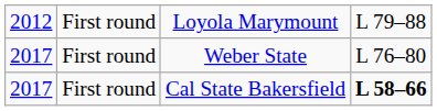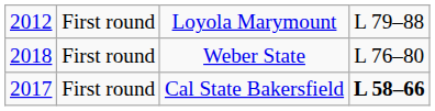Weber State | column 1: 2017 -> 2018
